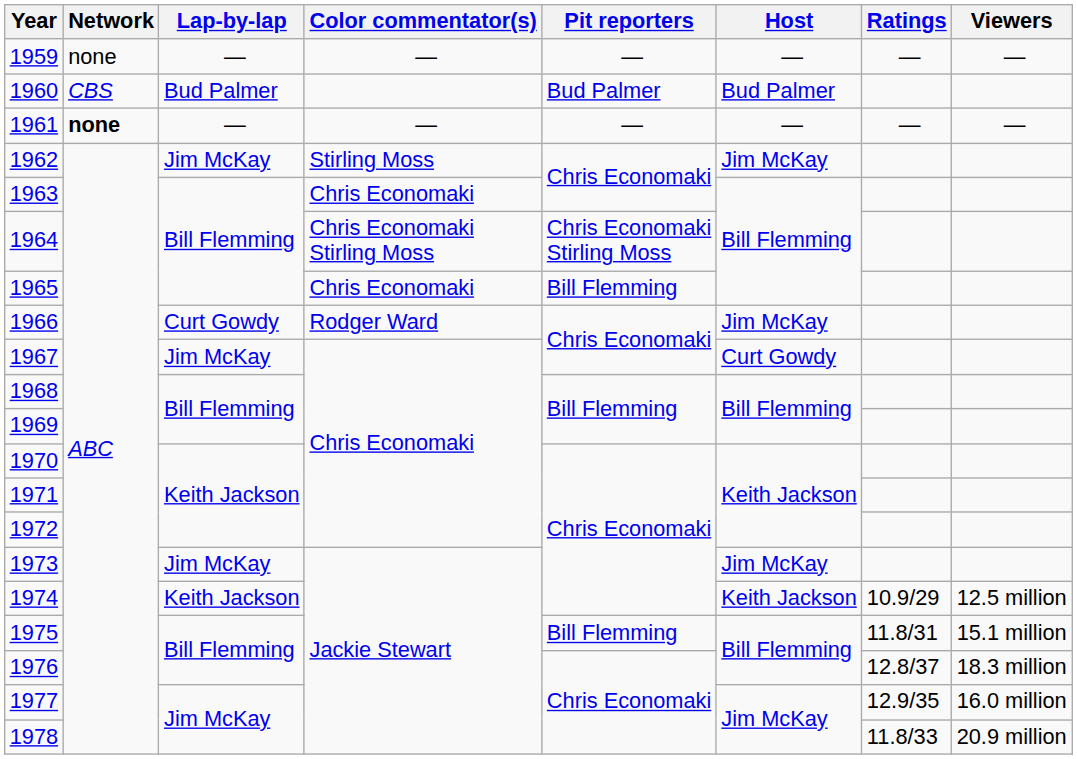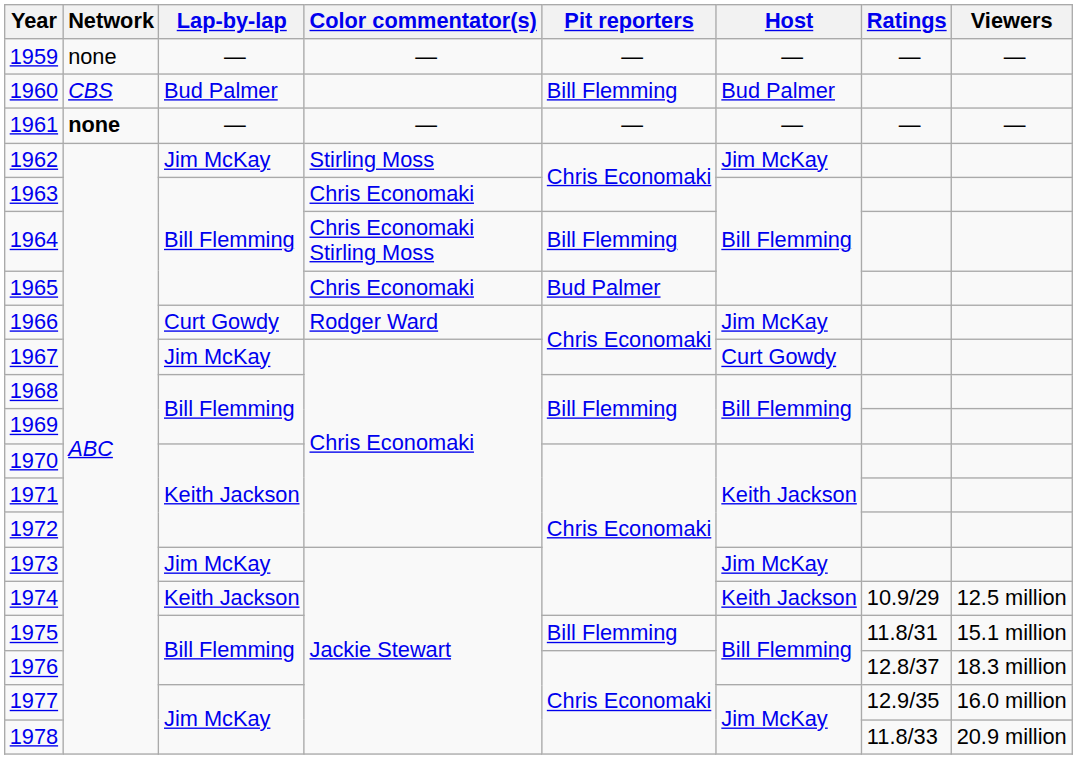1960 | Pit reporters: Bud Palmer -> Bill Flemming
1964 | Pit reporters: Chris Economaki Stirling Moss -> Bill Flemming
1965 | Pit reporters: Bill Flemming -> Bud Palmer
